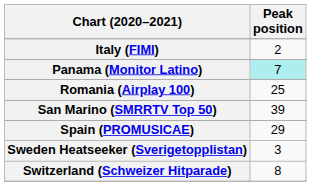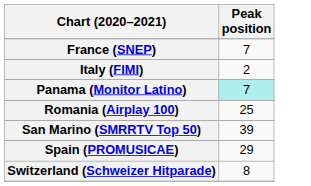+ row: France (SNEP) | 7
- row: Sweden Heatseeker (Sverigetopplistan) | 3
